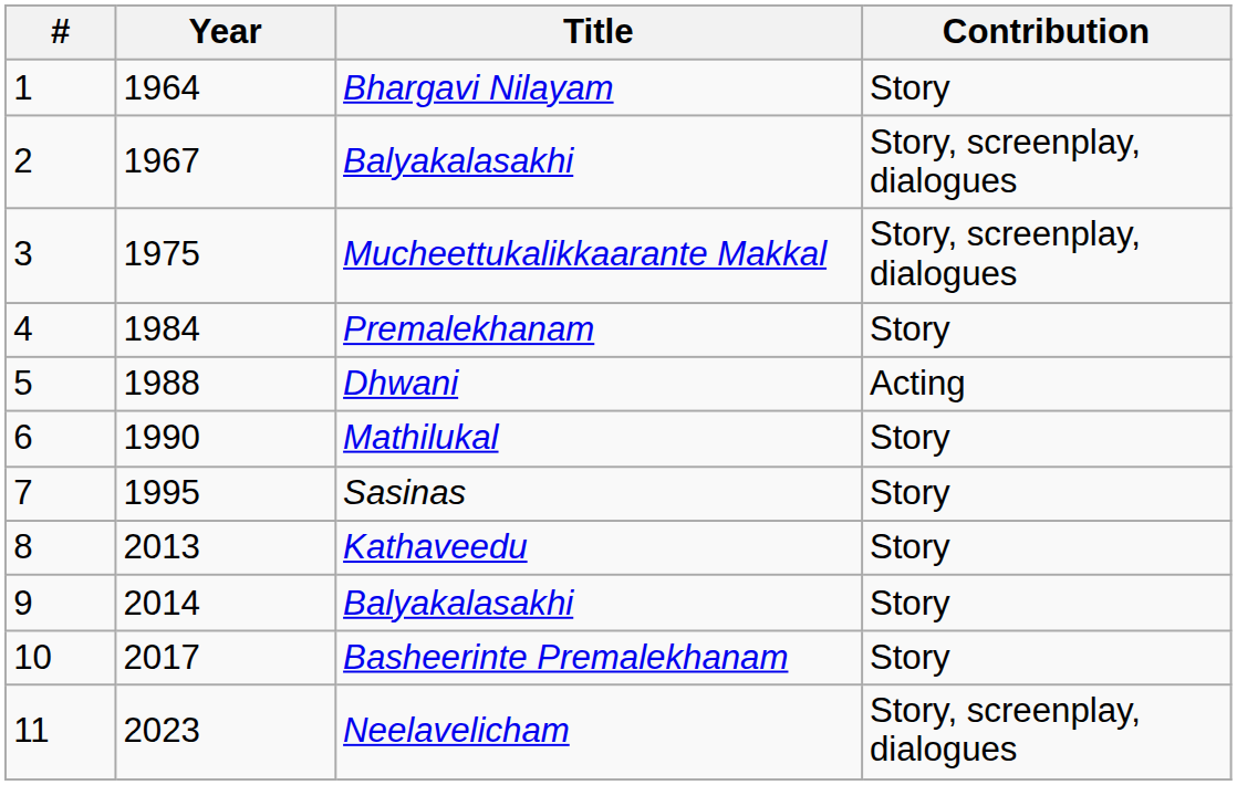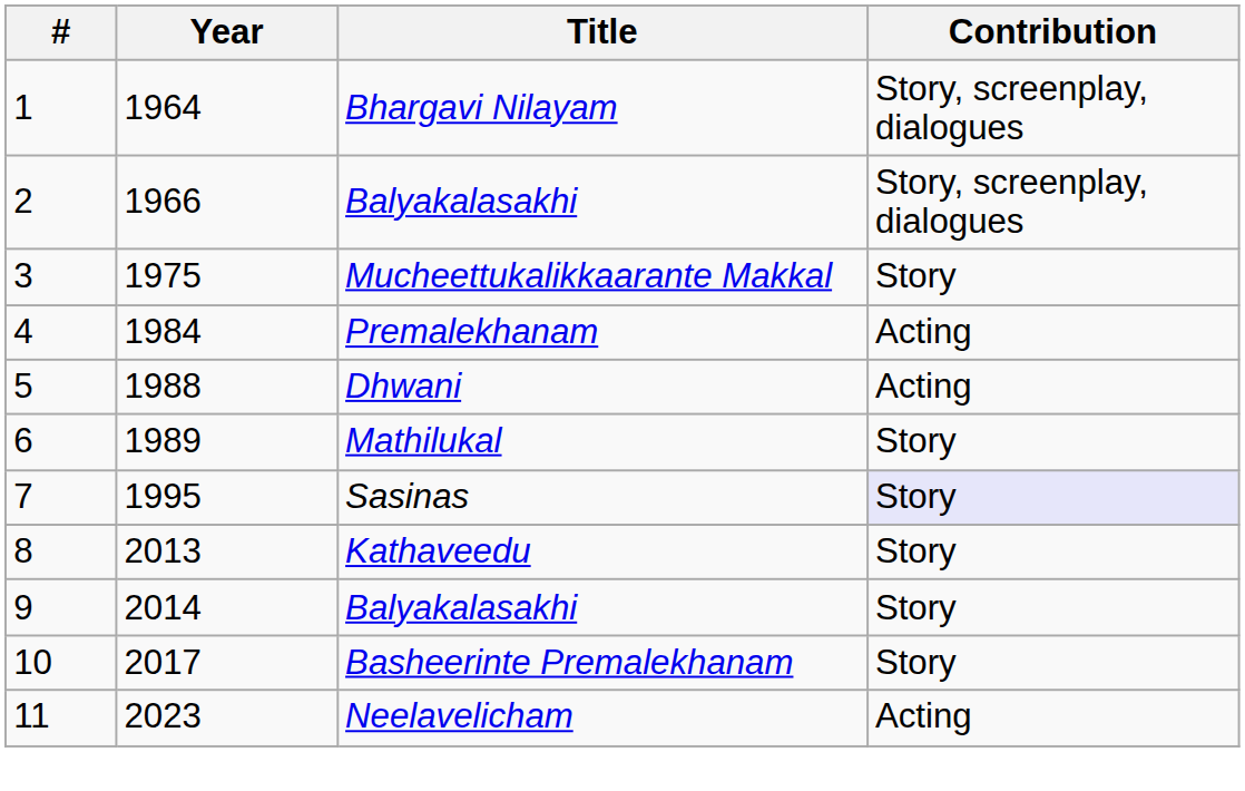Bhargavi Nilayam | Contribution: Story -> Story, screenplay, dialogues
2 / Balyakalasakhi | Year: 1967 -> 1966
Mucheettukalikkaarante Makkal | Contribution: Story, screenplay, dialogues -> Story
Premalekhanam | Contribution: Story -> Acting
Mathilukal | Year: 1990 -> 1989
Sasinas | Contribution: no background -> lavender background
Neelavelicham | Contribution: Story, screenplay, dialogues -> Acting
